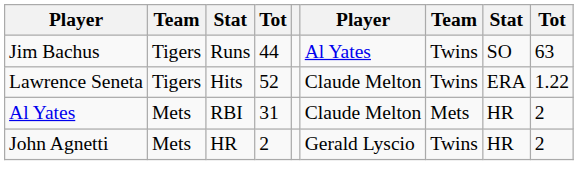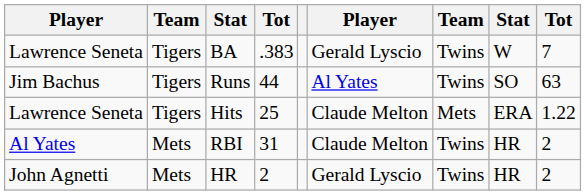+ row: Lawrence Seneta | Tigers | BA | .383 | Gerald Lyscio | Twins | W | 7
Hits | column 4: 52 -> 25
Hits | column 7: Twins -> Mets
RBI | column 7: Mets -> Twins
